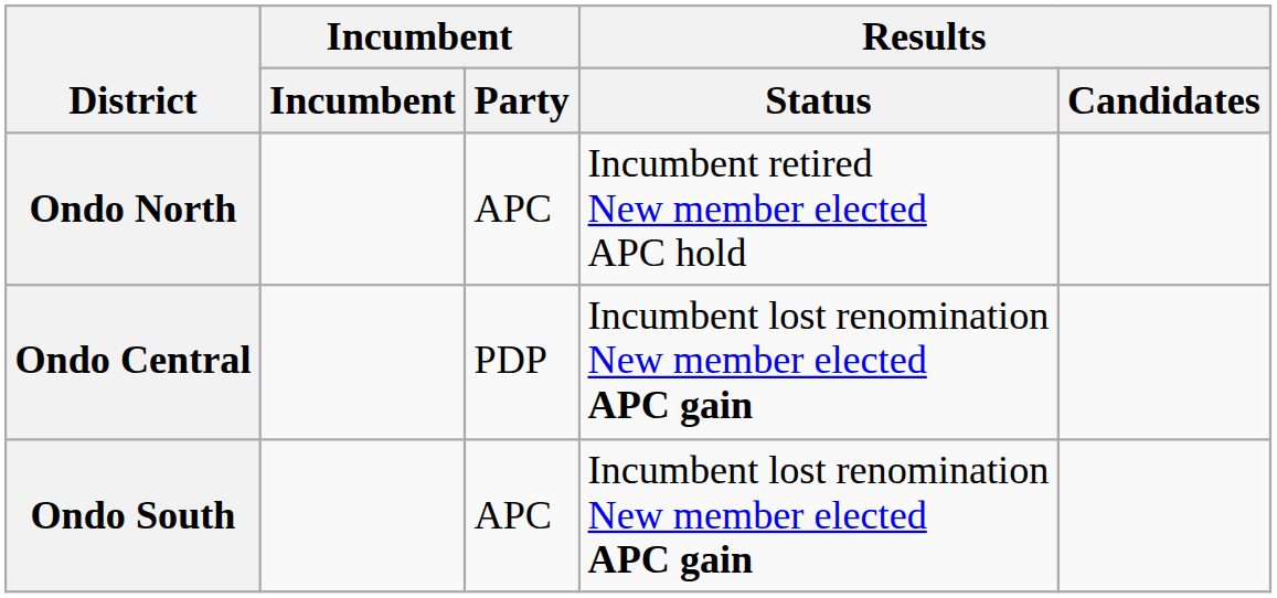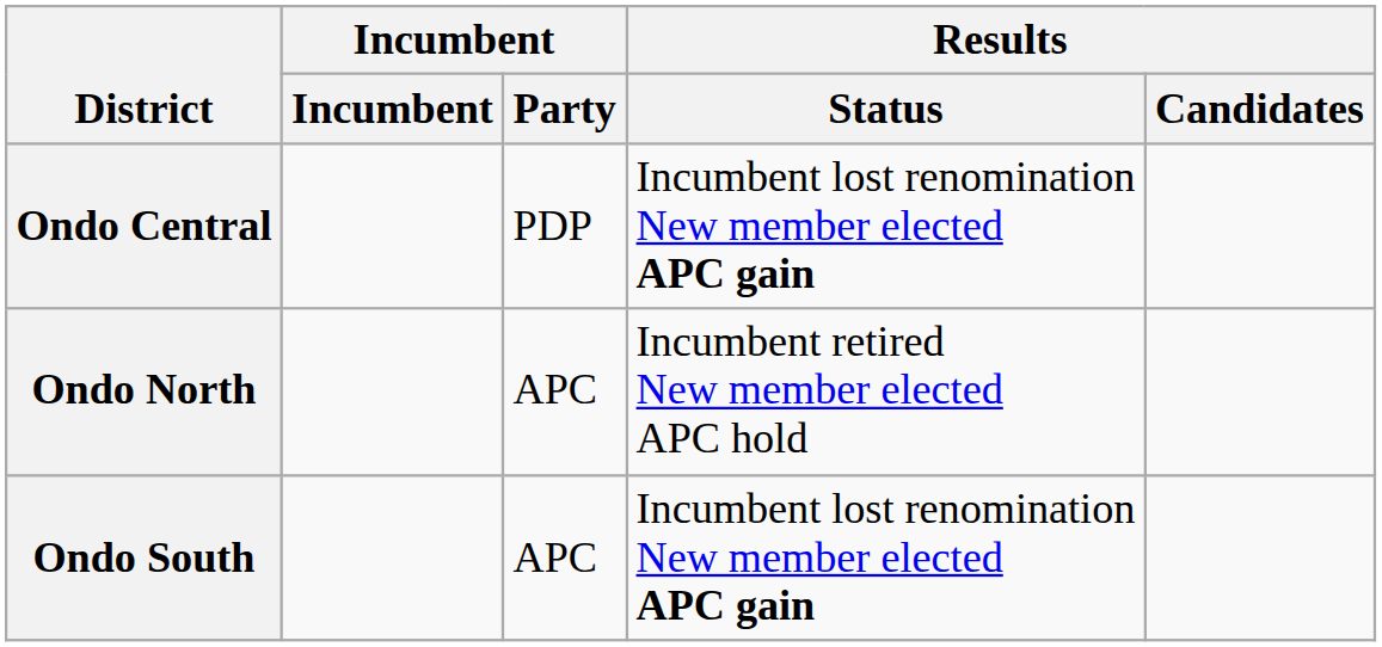rows swapped: Ondo Central <-> Ondo North
